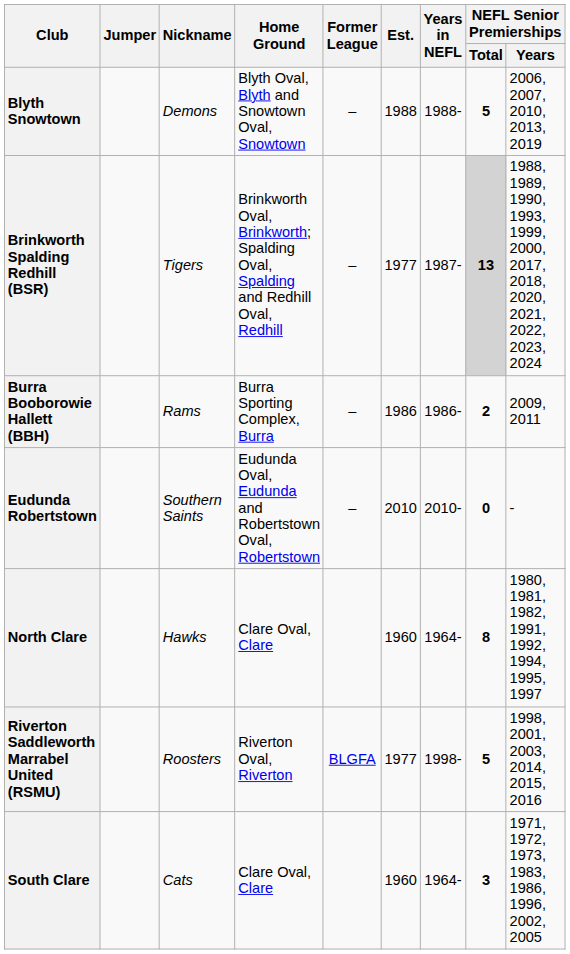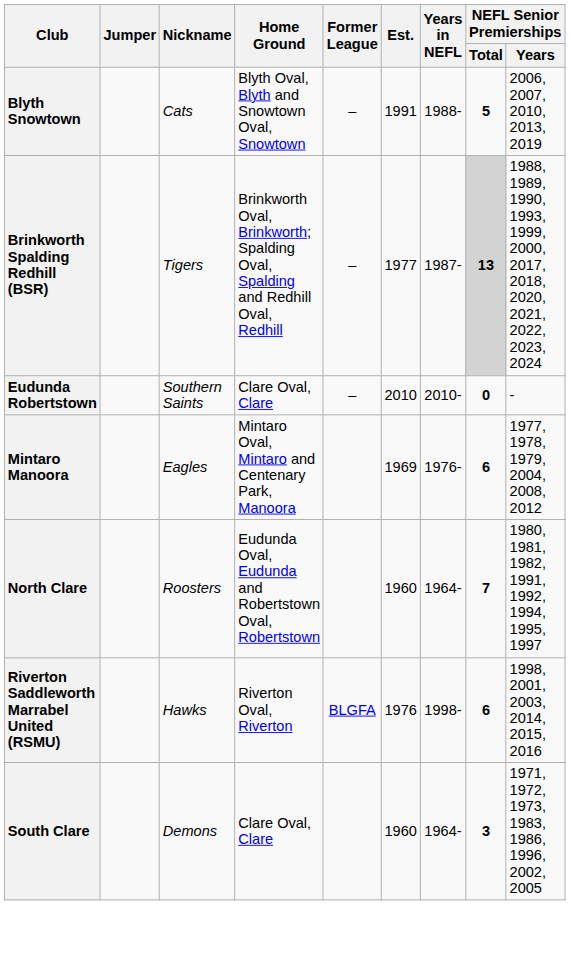Blyth Snowtown | Nickname: Demons -> Cats
Blyth Snowtown | Est.: 1988 -> 1991
- row: Burra Booborowie Hallett (BBH) | Rams | Burra Sporting Complex, Burra | – | 1986 | 1986- | 2 | 2009, 2011
Eudunda Robertstown | Home Ground: Eudunda Oval, Eudunda and Robertstown Oval, Robertstown -> Clare Oval, Clare
+ row: Mintaro Manoora | Eagles | Mintaro Oval, Mintaro and Centenary Park, Manoora | 1969 | 1976- | 6 | 1977, 1978, 1979, 2004, 2008, 2012
North Clare | Nickname: Hawks -> Roosters
North Clare | Home Ground: Clare Oval, Clare -> Eudunda Oval, Eudunda and Robertstown Oval, Robertstown
North Clare | NEFL Senior Premierships / Total: 8 -> 7
Riverton Saddleworth Marrabel United (RSMU) | Nickname: Roosters -> Hawks
Riverton Saddleworth Marrabel United (RSMU) | Est.: 1977 -> 1976
Riverton Saddleworth Marrabel United (RSMU) | NEFL Senior Premierships / Total: 5 -> 6
South Clare | Nickname: Cats -> Demons
